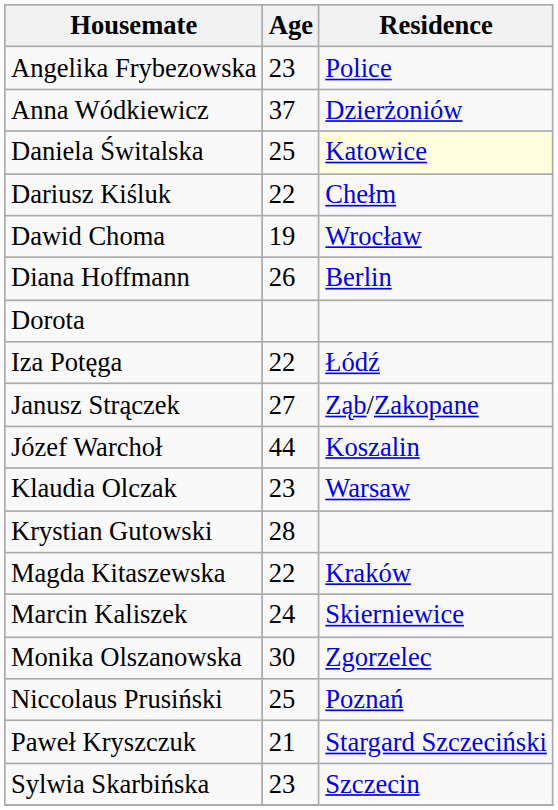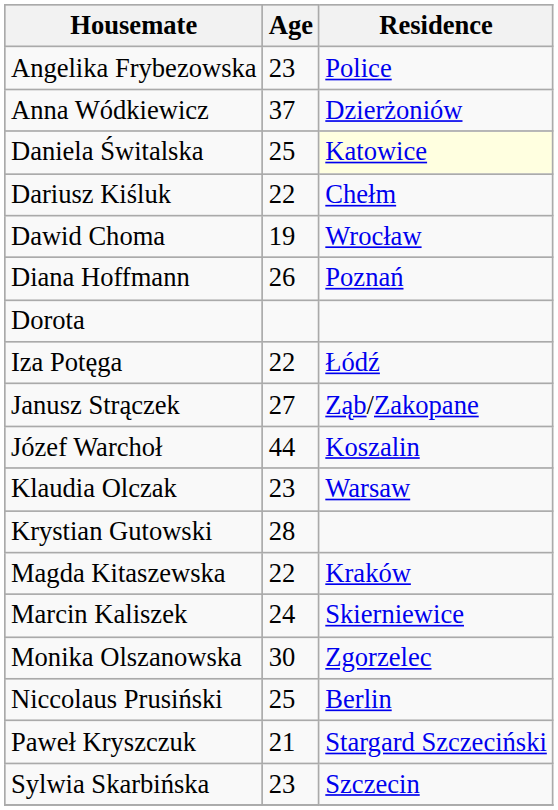Diana Hoffmann | Residence: Berlin -> Poznań
Niccolaus Prusiński | Residence: Poznań -> Berlin
